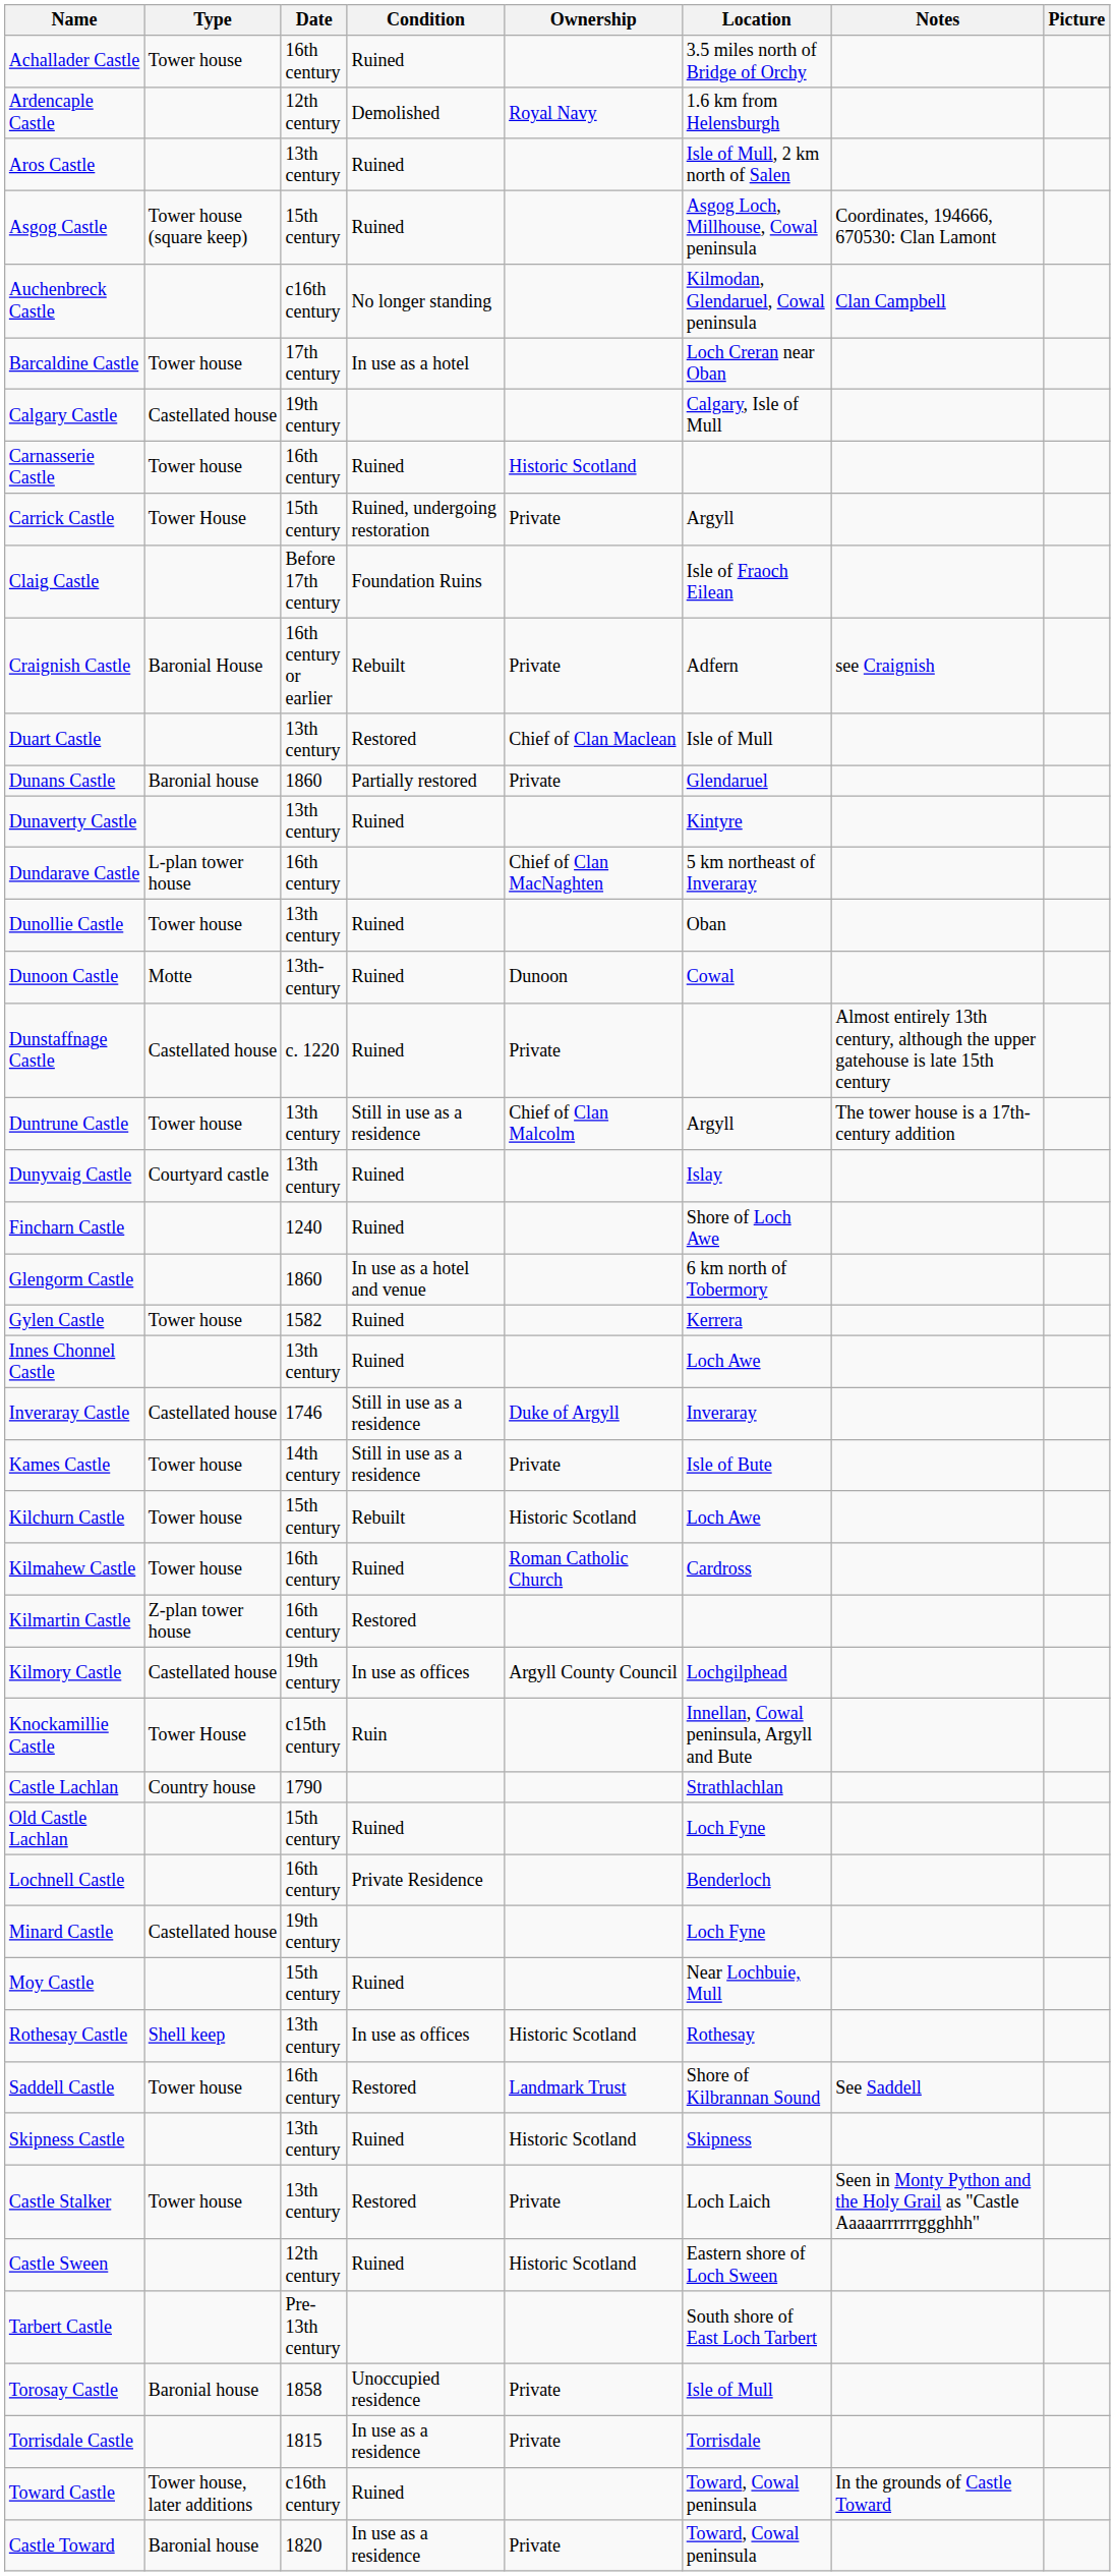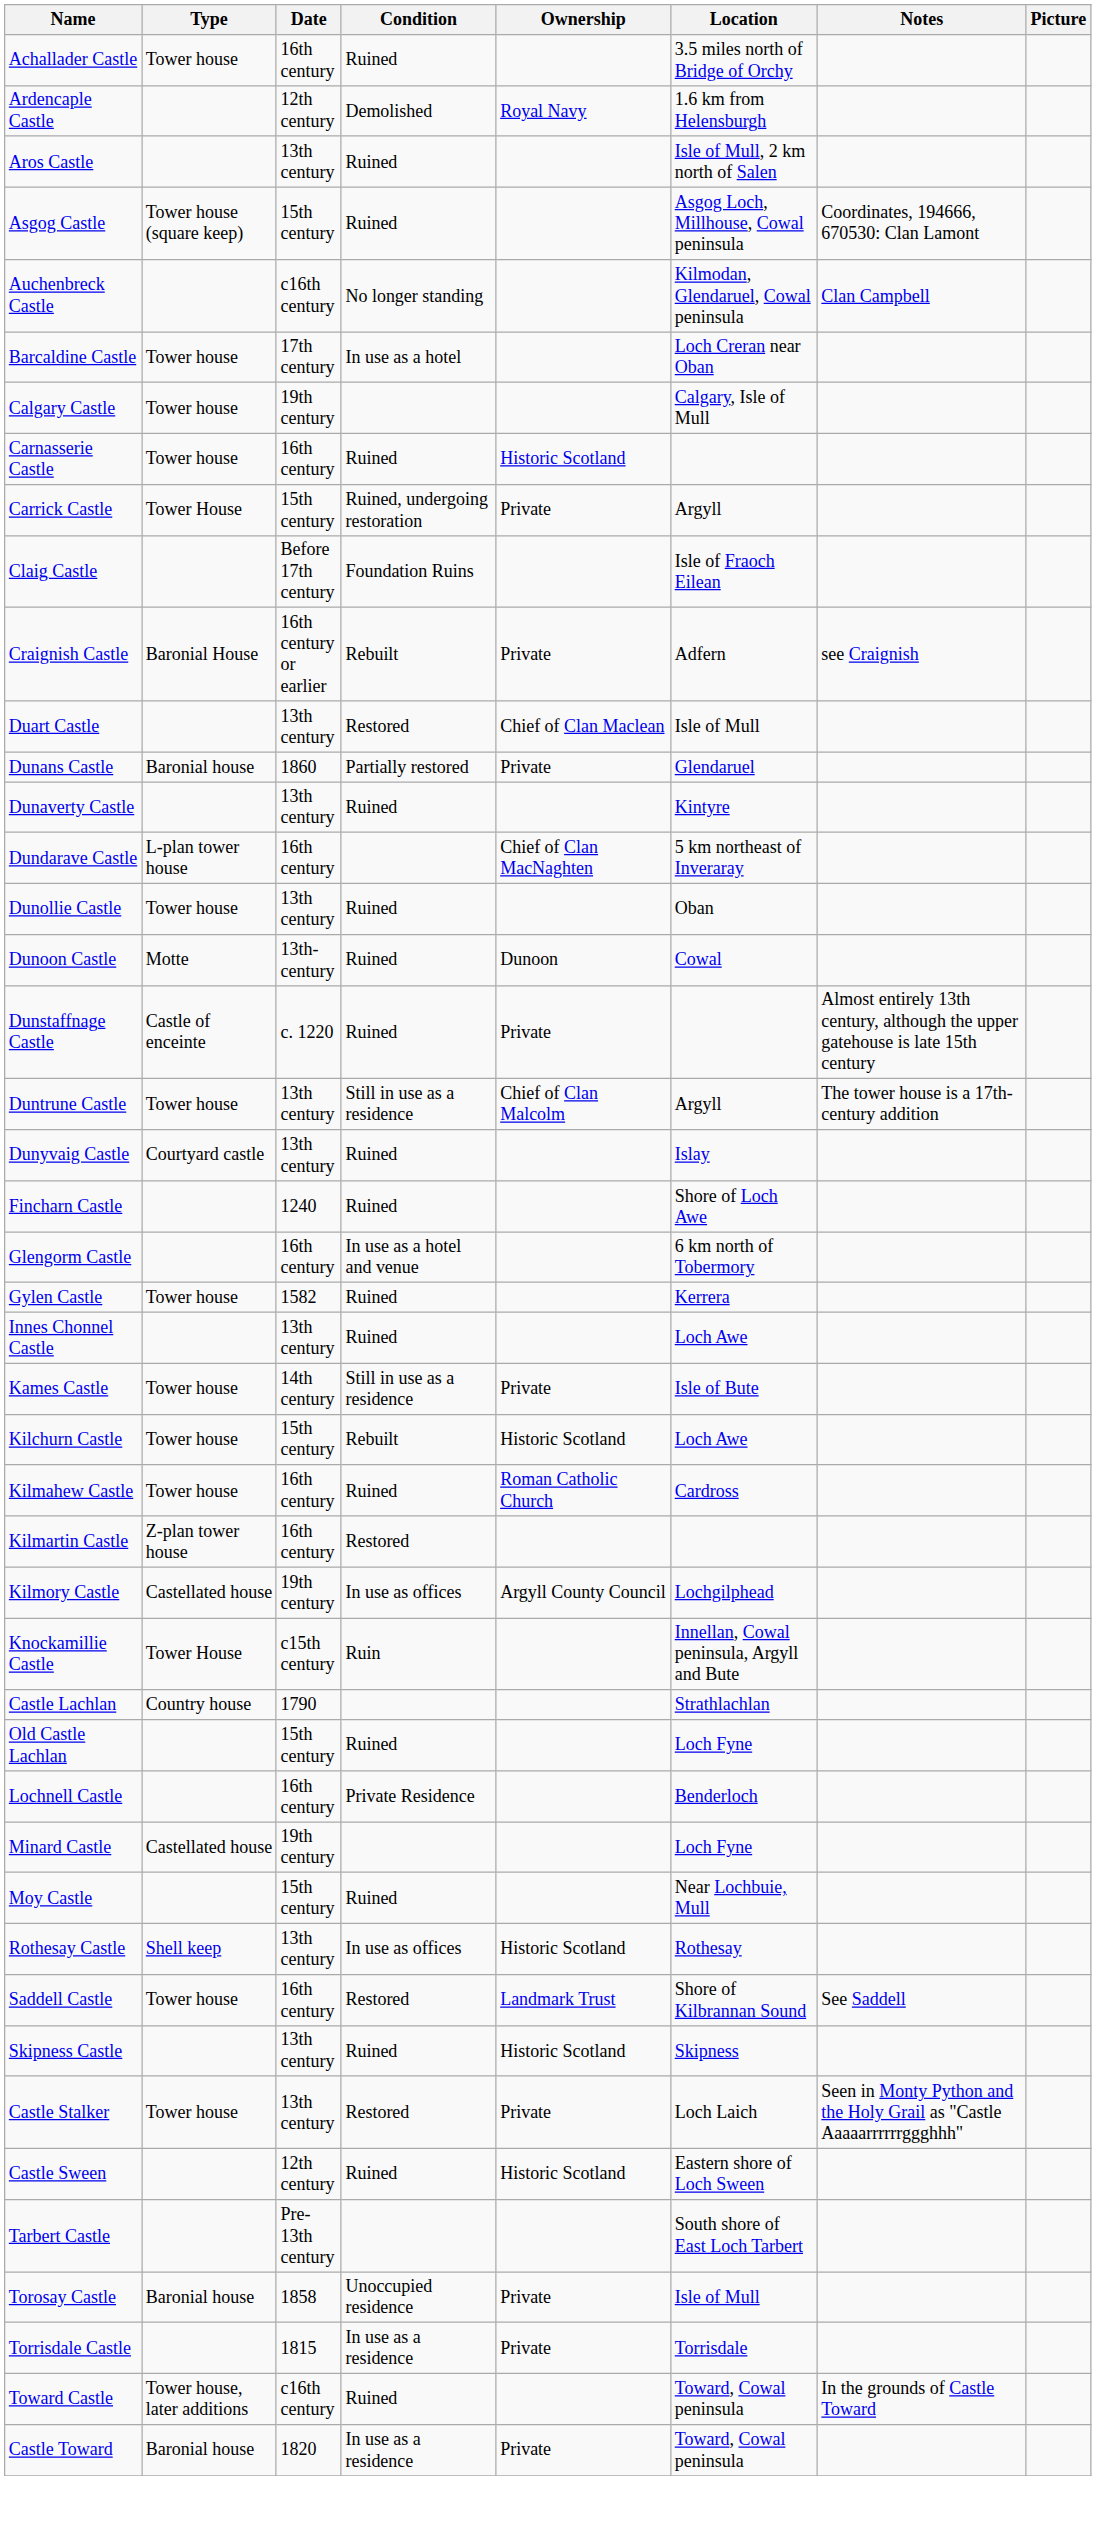Calgary Castle | Type: Castellated house -> Tower house
Dunstaffnage Castle | Type: Castellated house -> Castle of enceinte
Glengorm Castle | Date: 1860 -> 16th century
- row: Inveraray Castle | Castellated house | 1746 | Still in use as a residence | Duke of Argyll | Inveraray
